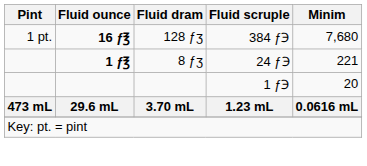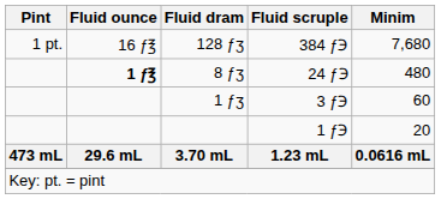128 ƒʒ | Fluid ounce: bold -> normal
8 ƒʒ | Minim: 221 -> 480
+ row: 1 ƒʒ | 3 ƒ℈ | 60
